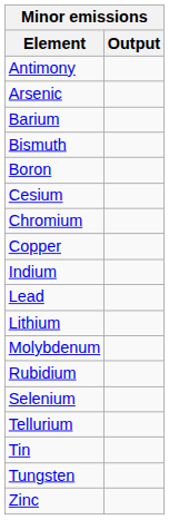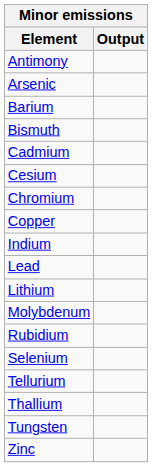- row: Boron
+ row: Cadmium
+ row: Thallium
- row: Tin
